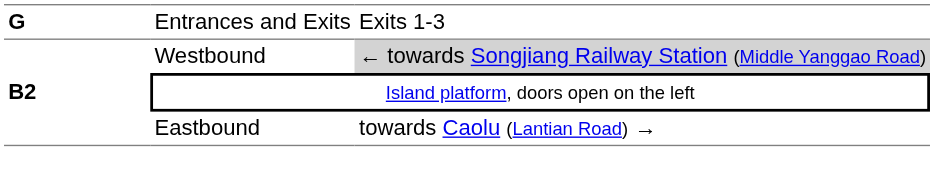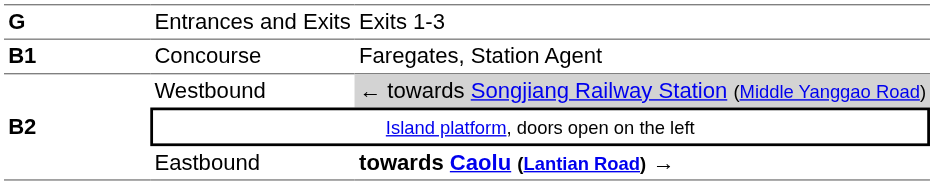+ row: B1 | Concourse | Faregates, Station Agent
Eastbound | column 3: normal -> bold
